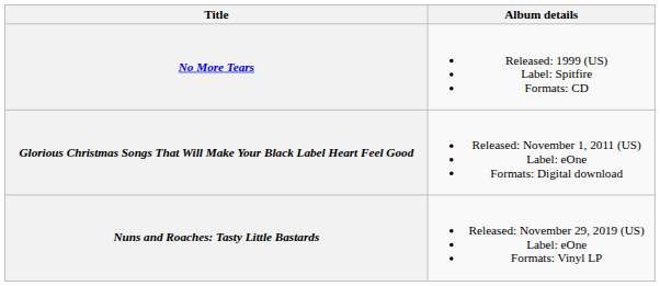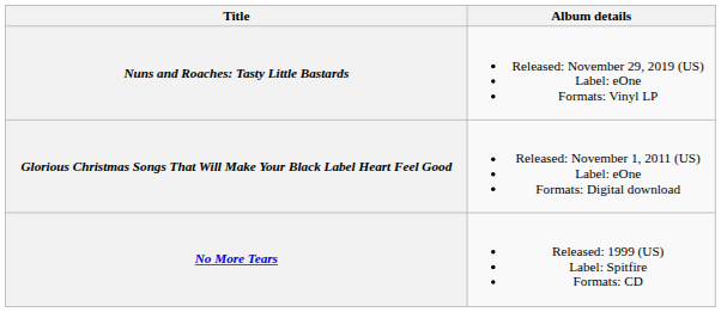rows swapped: No More Tears <-> Nuns and Roaches: Tasty Little Bastards
